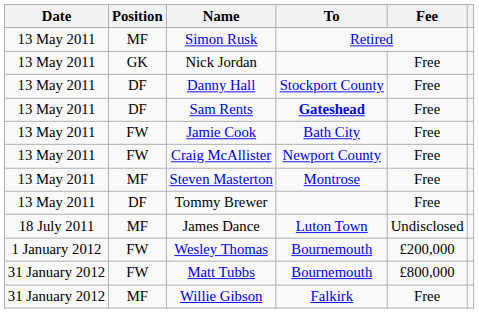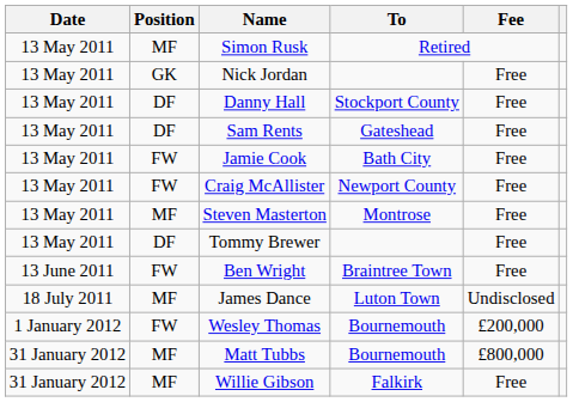Sam Rents | To: bold -> normal
+ row: 13 June 2011 | FW | Ben Wright | Braintree Town | Free
Matt Tubbs | Position: FW -> MF
